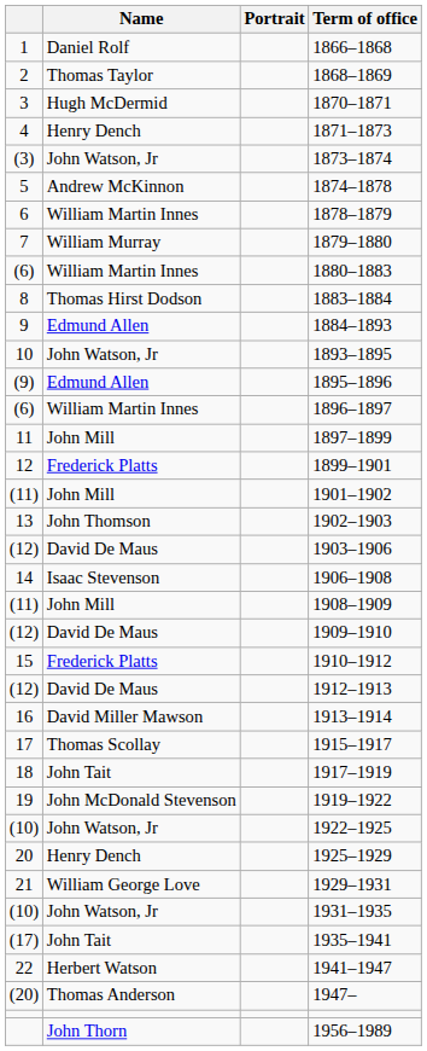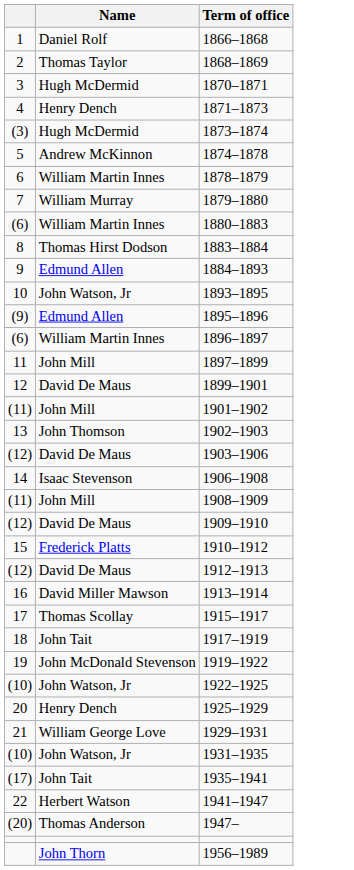- column: Portrait
1873–1874 | Name: John Watson, Jr -> Hugh McDermid
1899–1901 | Name: Frederick Platts -> David De Maus
